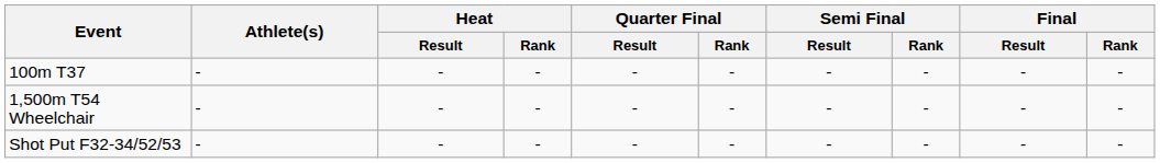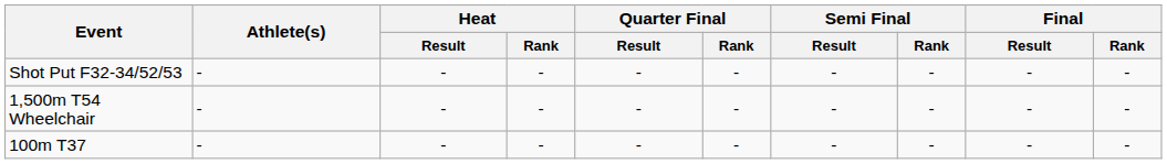rows swapped: 100m T37 <-> Shot Put F32-34/52/53
